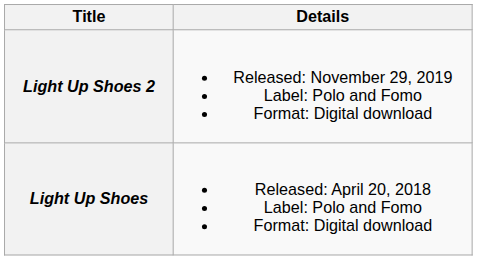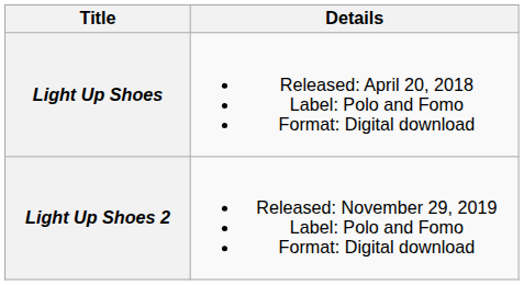rows swapped: Light Up Shoes <-> Light Up Shoes 2
